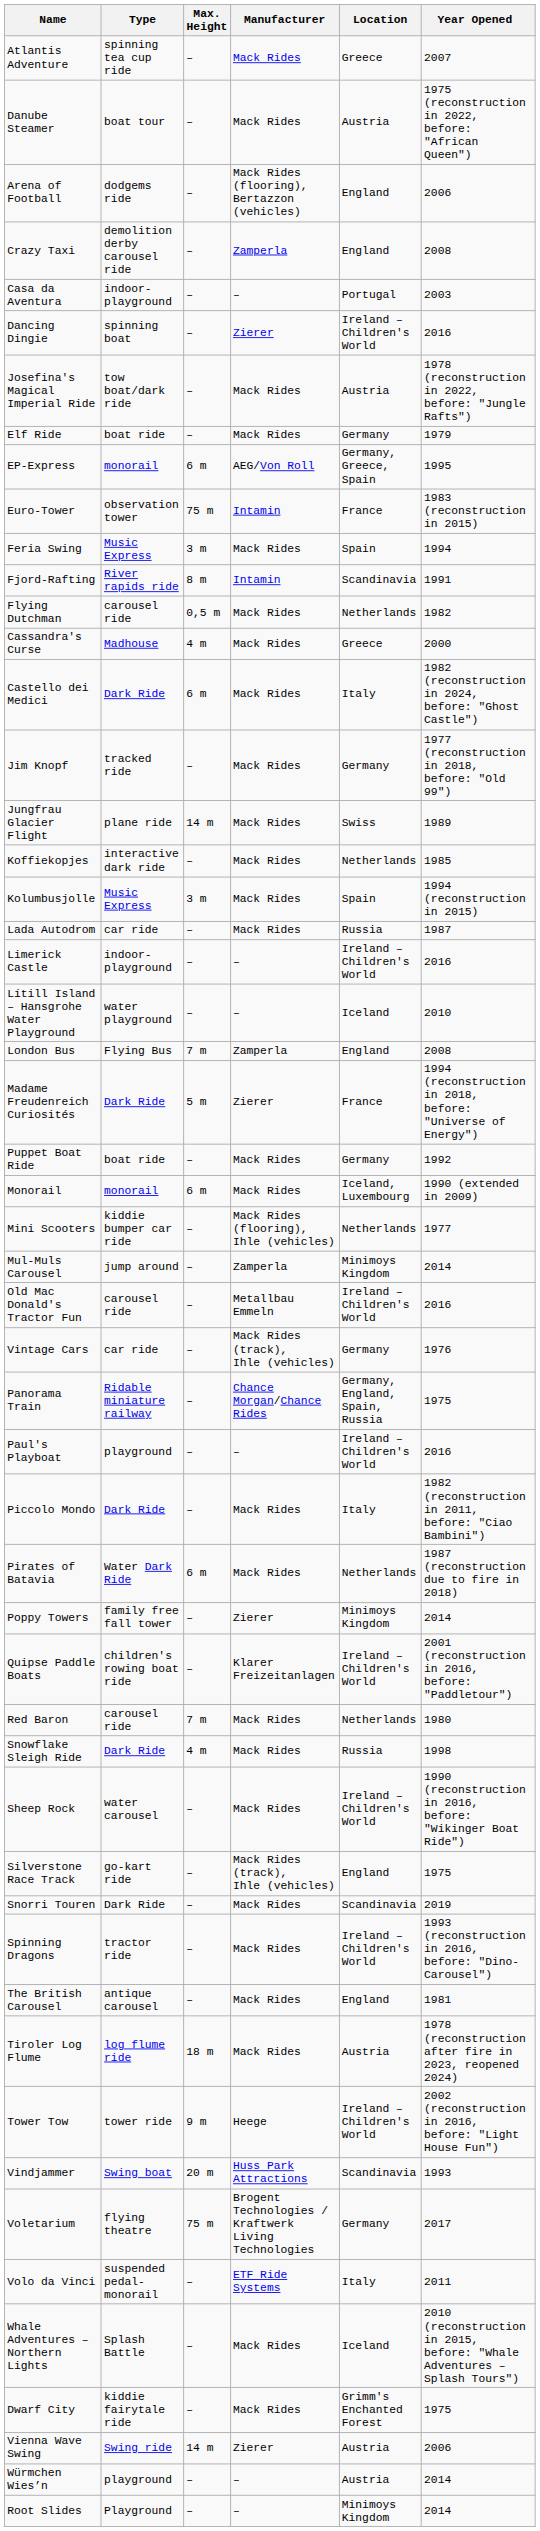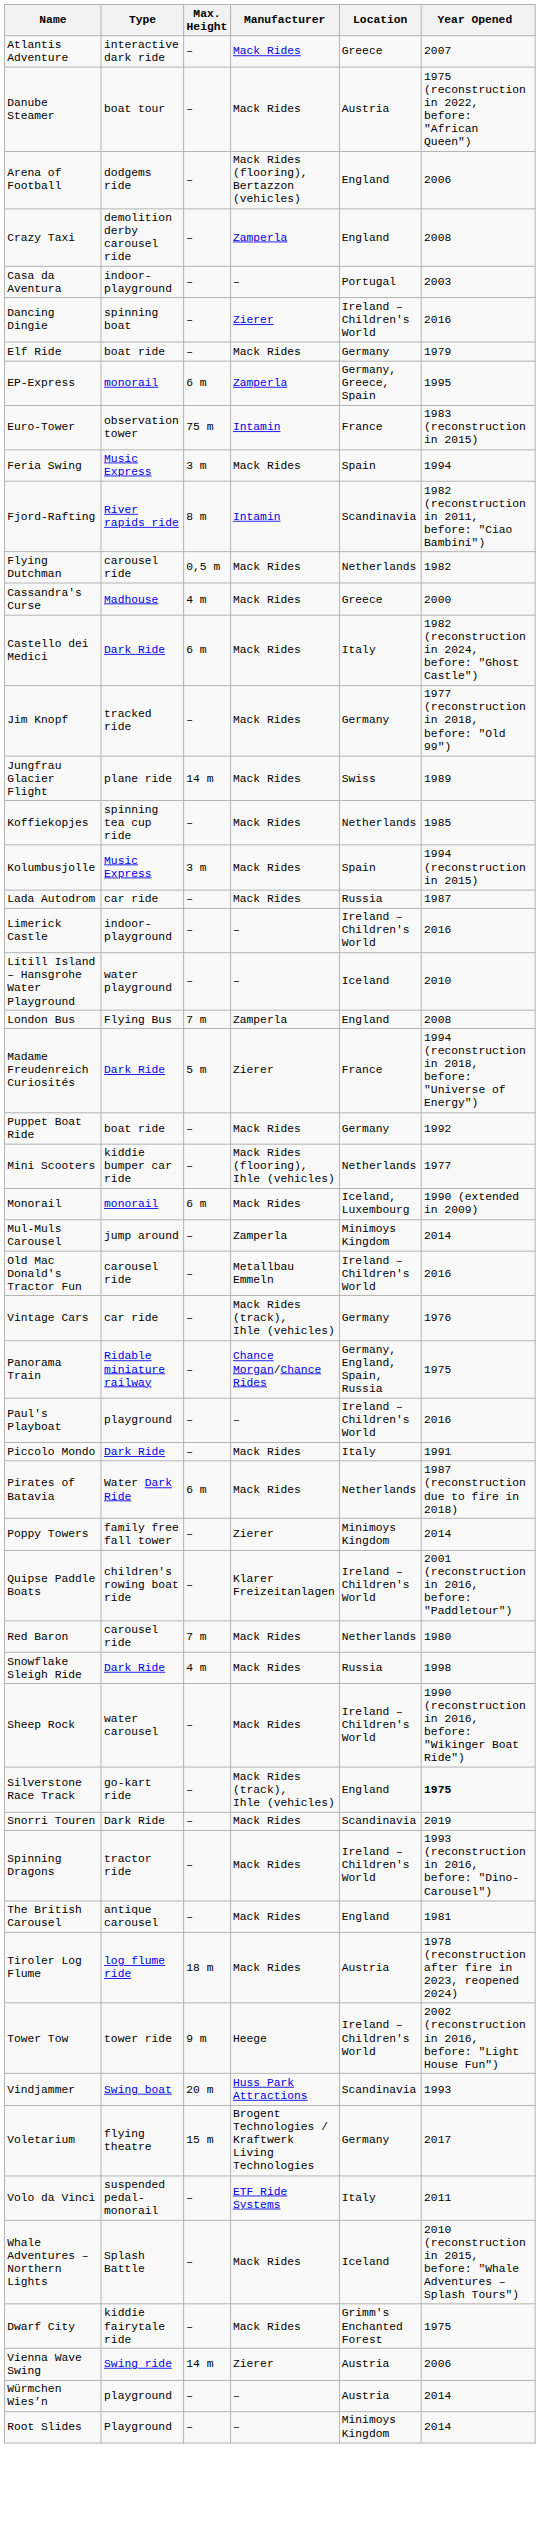Atlantis Adventure | Type: spinning tea cup ride -> interactive dark ride
- row: Josefina's Magical Imperial Ride | tow boat/dark ride | – | Mack Rides | Austria | 1978 (reconstruction in 2022, before: "Jungle Rafts")
EP-Express | Manufacturer: AEG/Von Roll -> Zamperla
Fjord-Rafting | Year Opened: 1991 -> 1982 (reconstruction in 2011, before: "Ciao Bambini")
Koffiekopjes | Type: interactive dark ride -> spinning tea cup ride
rows swapped: Mini Scooters <-> Monorail
Piccolo Mondo | Year Opened: 1982 (reconstruction in 2011, before: "Ciao Bambini") -> 1991
Silverstone Race Track | Year Opened: normal -> bold
Voletarium | Max. Height: 75 m -> 15 m
